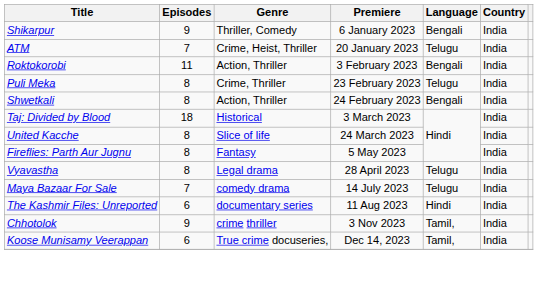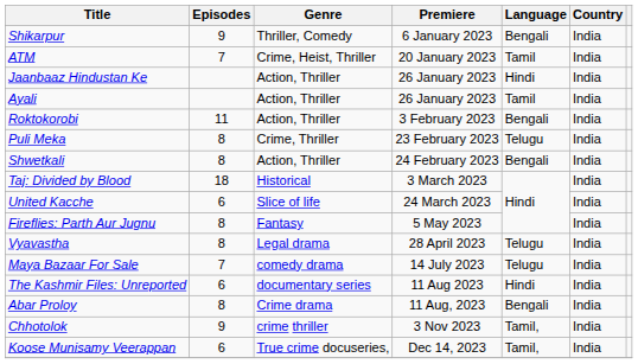ATM | Language: Telugu -> Tamil
+ row: Jaanbaaz Hindustan Ke | Action, Thriller | 26 January 2023 | Hindi | India
+ row: Ayali | Action, Thriller | 26 January 2023 | Tamil | India
United Kacche | Episodes: 8 -> 6
+ row: Abar Proloy | 8 | Crime drama | 11 Aug, 2023 | Bengali | India
